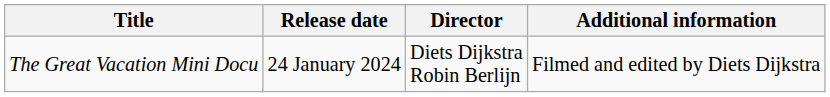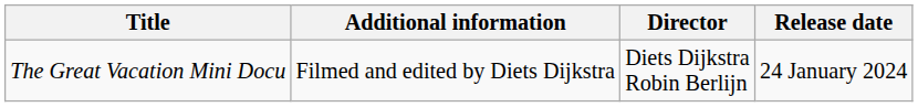columns swapped: Release date <-> Additional information
